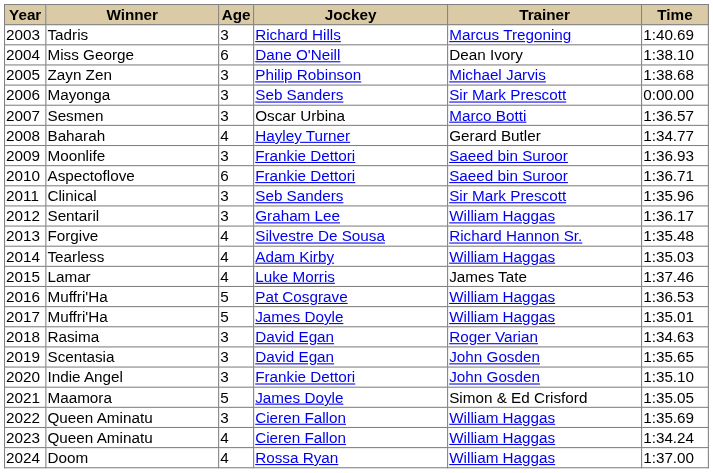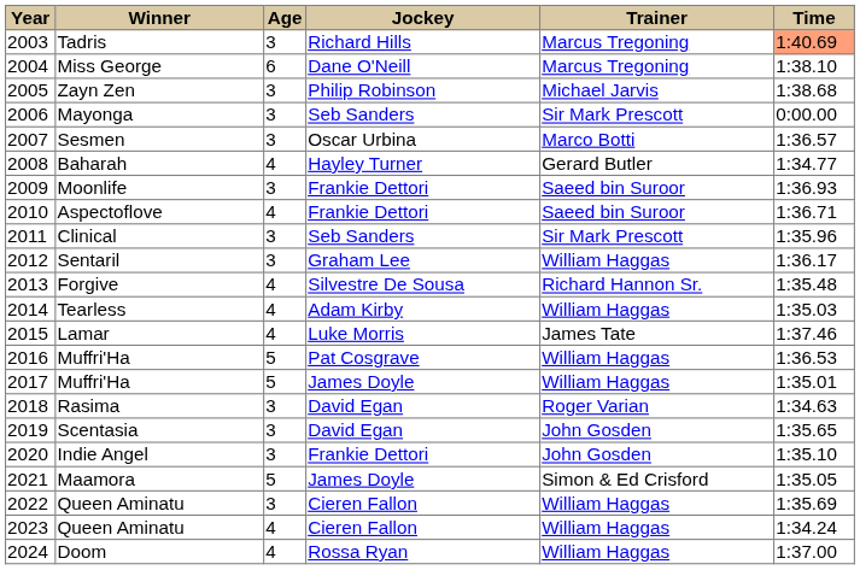Tadris | Time: no background -> lightsalmon background
Miss George | Trainer: Dean Ivory -> Marcus Tregoning
Aspectoflove | Age: 6 -> 4
